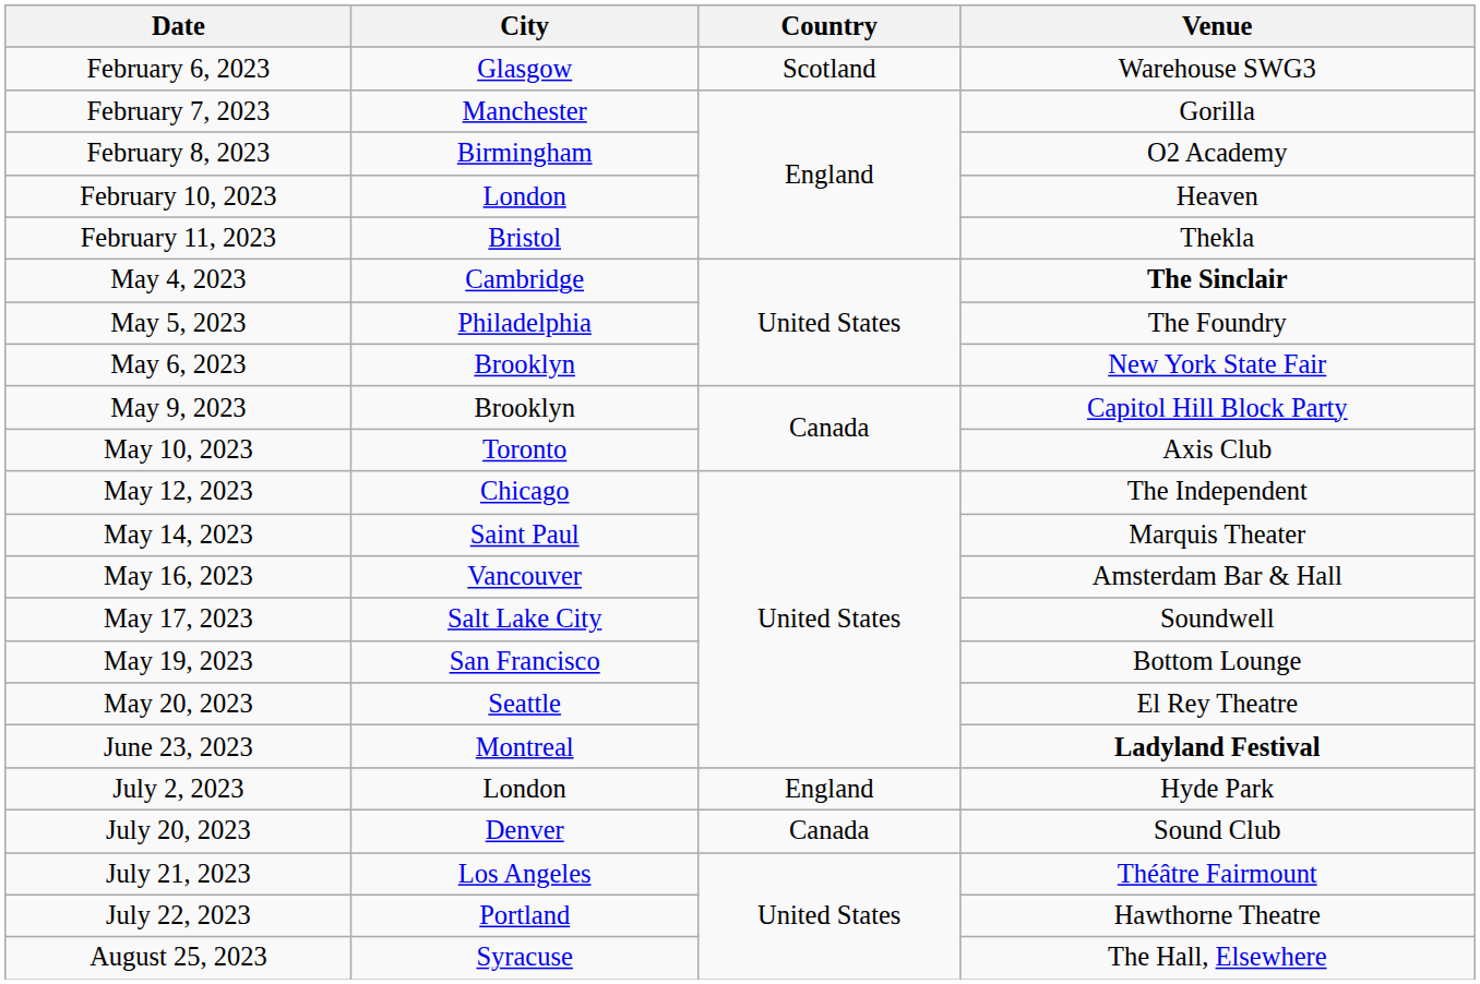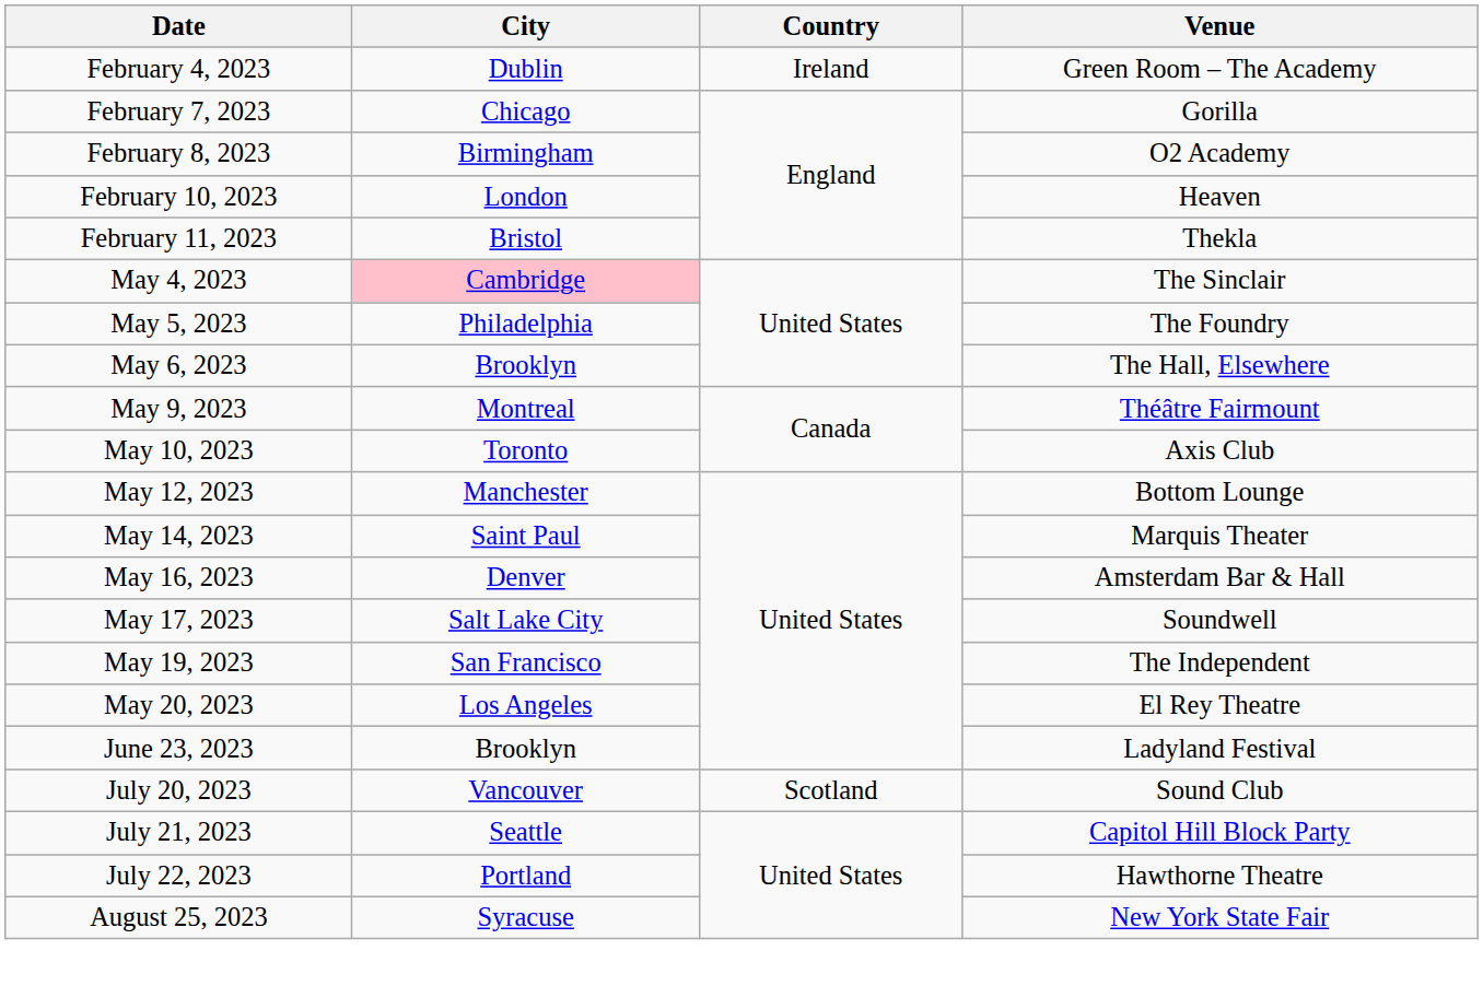+ row: February 4, 2023 | Dublin | Ireland | Green Room – The Academy
- row: February 6, 2023 | Glasgow | Scotland | Warehouse SWG3
February 7, 2023 | City: Manchester -> Chicago
May 4, 2023 | City: no background -> pink background
May 4, 2023 | Venue: bold -> normal
May 6, 2023 | Venue: New York State Fair -> The Hall, Elsewhere
May 9, 2023 | City: Brooklyn -> Montreal
May 9, 2023 | Venue: Capitol Hill Block Party -> Théâtre Fairmount
May 12, 2023 | City: Chicago -> Manchester
May 12, 2023 | Venue: The Independent -> Bottom Lounge
May 16, 2023 | City: Vancouver -> Denver
May 19, 2023 | Venue: Bottom Lounge -> The Independent
May 20, 2023 | City: Seattle -> Los Angeles
June 23, 2023 | City: Montreal -> Brooklyn
June 23, 2023 | Venue: bold -> normal
- row: July 2, 2023 | London | England | Hyde Park
July 20, 2023 | City: Denver -> Vancouver
July 20, 2023 | Country: Canada -> Scotland
July 21, 2023 | City: Los Angeles -> Seattle
July 21, 2023 | Venue: Théâtre Fairmount -> Capitol Hill Block Party
August 25, 2023 | Venue: The Hall, Elsewhere -> New York State Fair
